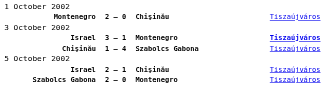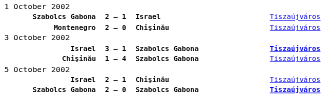+ row: Szabolcs Gabona | 2 – 1 | Israel | Tiszaújváros
Israel / 3 – 1 | column 3: Montenegro -> Szabolcs Gabona
Szabolcs Gabona / 2 – 0 | column 3: Montenegro -> Szabolcs Gabona
Szabolcs Gabona / 2 – 0 | column 4: normal -> bold
